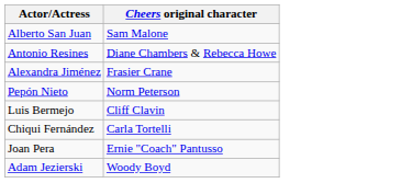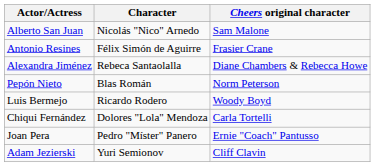+ column: Character | Nicolás "Nico" Arnedo | Félix Simón de Aguirre | Rebeca Santaolalla | Blas Román | Ricardo Rodero | Dolores "Lola" Mendoza | Pedro "Míster" Panero | Yuri Semionov
Antonio Resines | Cheers original character: Diane Chambers & Rebecca Howe -> Frasier Crane
Alexandra Jiménez | Cheers original character: Frasier Crane -> Diane Chambers & Rebecca Howe
Luis Bermejo | Cheers original character: Cliff Clavin -> Woody Boyd
Adam Jezierski | Cheers original character: Woody Boyd -> Cliff Clavin
